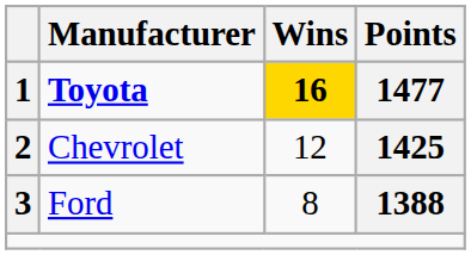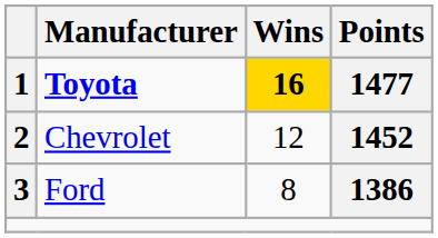Chevrolet | Points: 1425 -> 1452
Ford | Points: 1388 -> 1386
